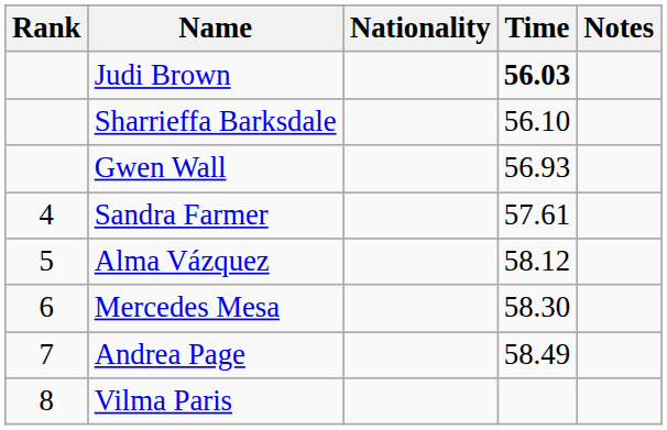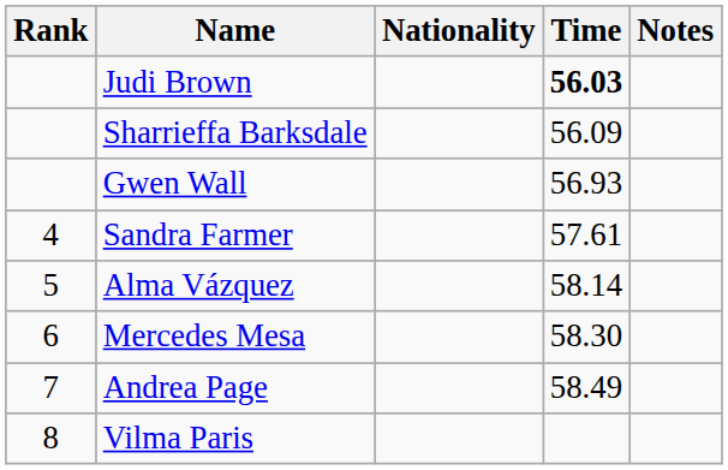Sharrieffa Barksdale | Time: 56.10 -> 56.09
Alma Vázquez | Time: 58.12 -> 58.14
